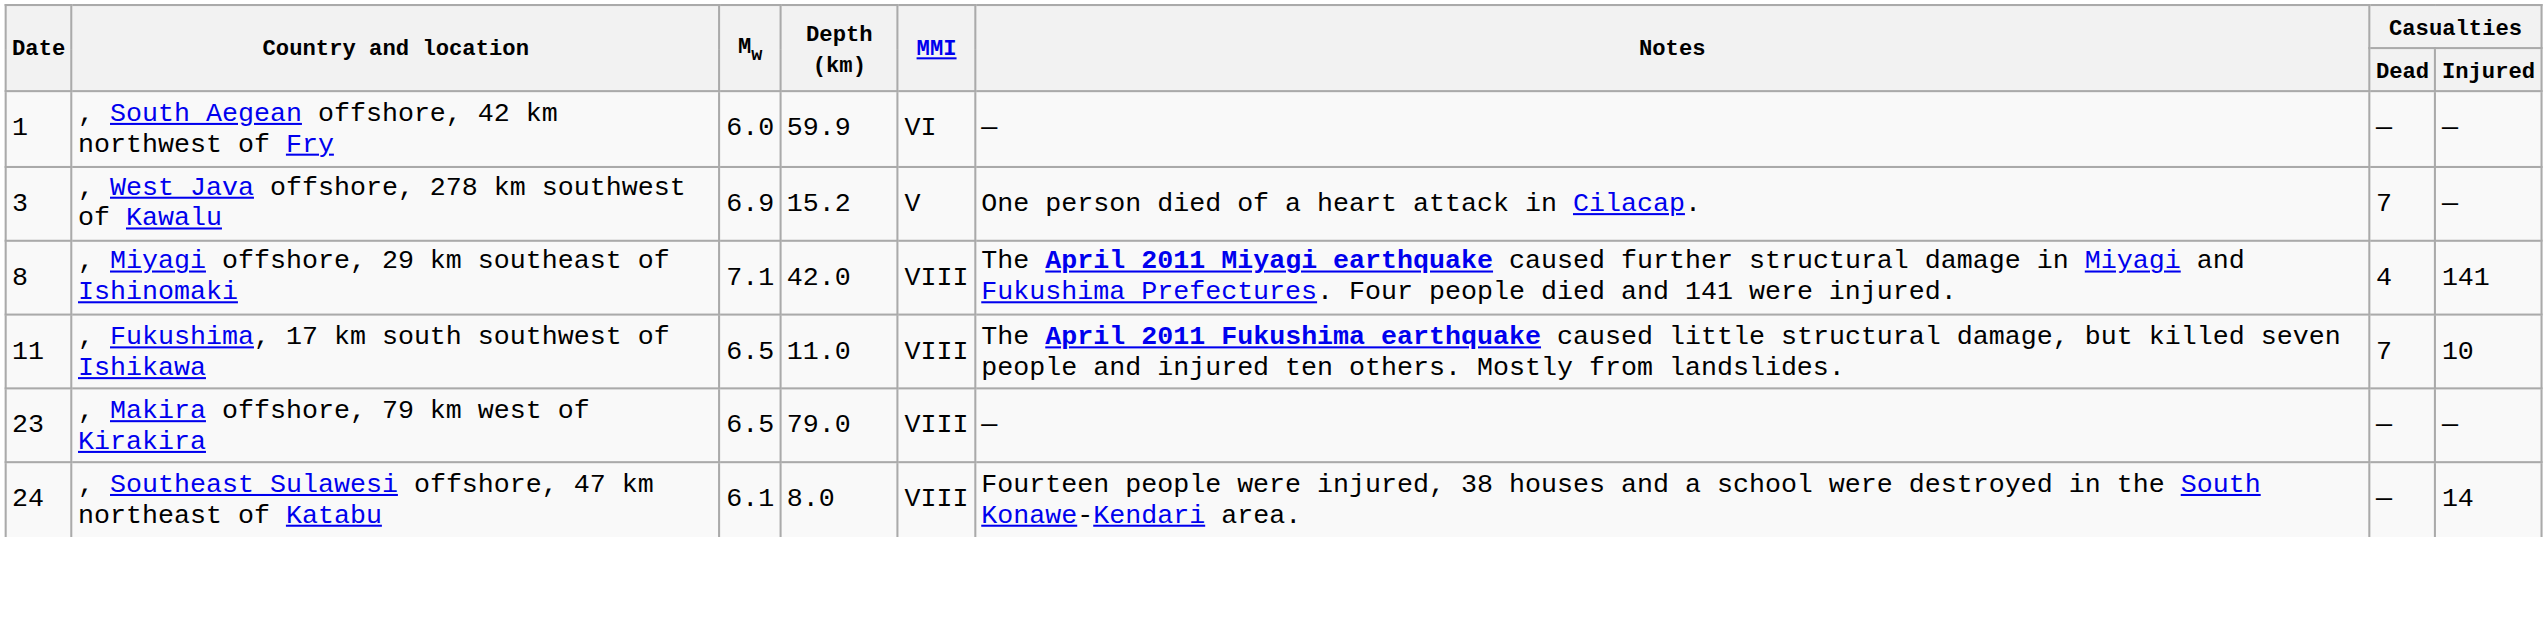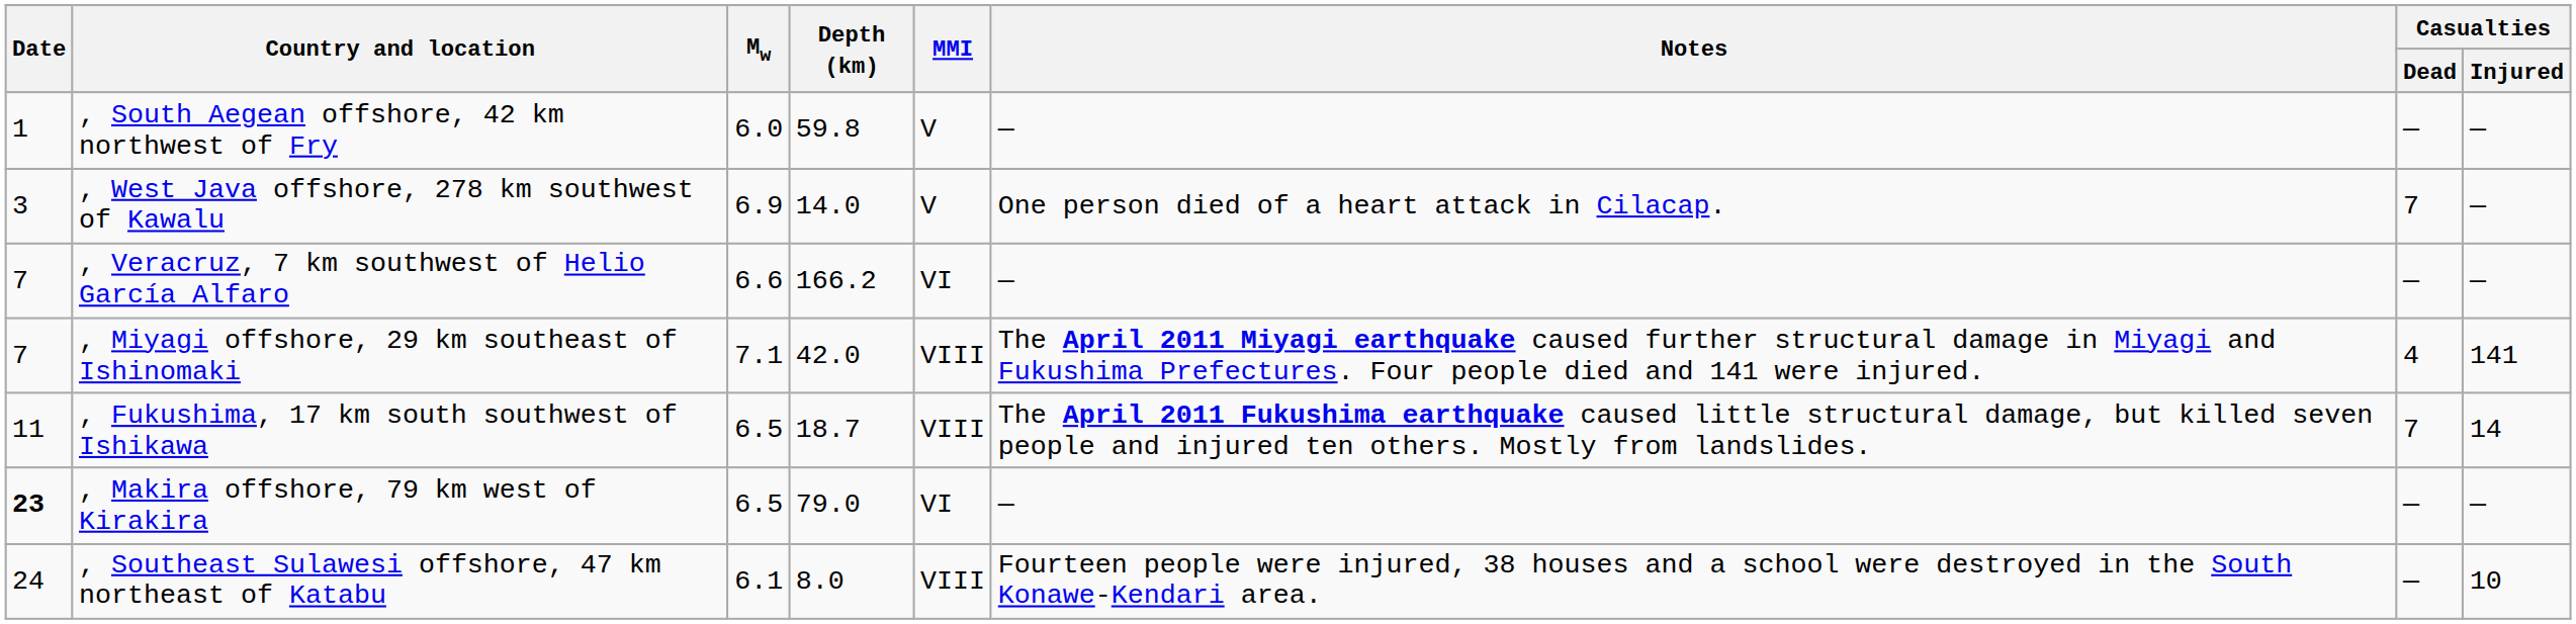, South Aegean offshore, 42 km northwest of Fry | Depth (km): 59.9 -> 59.8
, South Aegean offshore, 42 km northwest of Fry | MMI: VI -> V
, West Java offshore, 278 km southwest of Kawalu | Depth (km): 15.2 -> 14.0
+ row: 7 | , Veracruz, 7 km southwest of Helio García Alfaro | 6.6 | 166.2 | VI | — | — | —
, Miyagi offshore, 29 km southeast of Ishinomaki | Date: 8 -> 7
, Fukushima, 17 km south southwest of Ishikawa | Depth (km): 11.0 -> 18.7
, Fukushima, 17 km south southwest of Ishikawa | Casualties / Injured: 10 -> 14
, Makira offshore, 79 km west of Kirakira | Date: normal -> bold
, Makira offshore, 79 km west of Kirakira | MMI: VIII -> VI
, Southeast Sulawesi offshore, 47 km northeast of Katabu | Casualties / Injured: 14 -> 10
